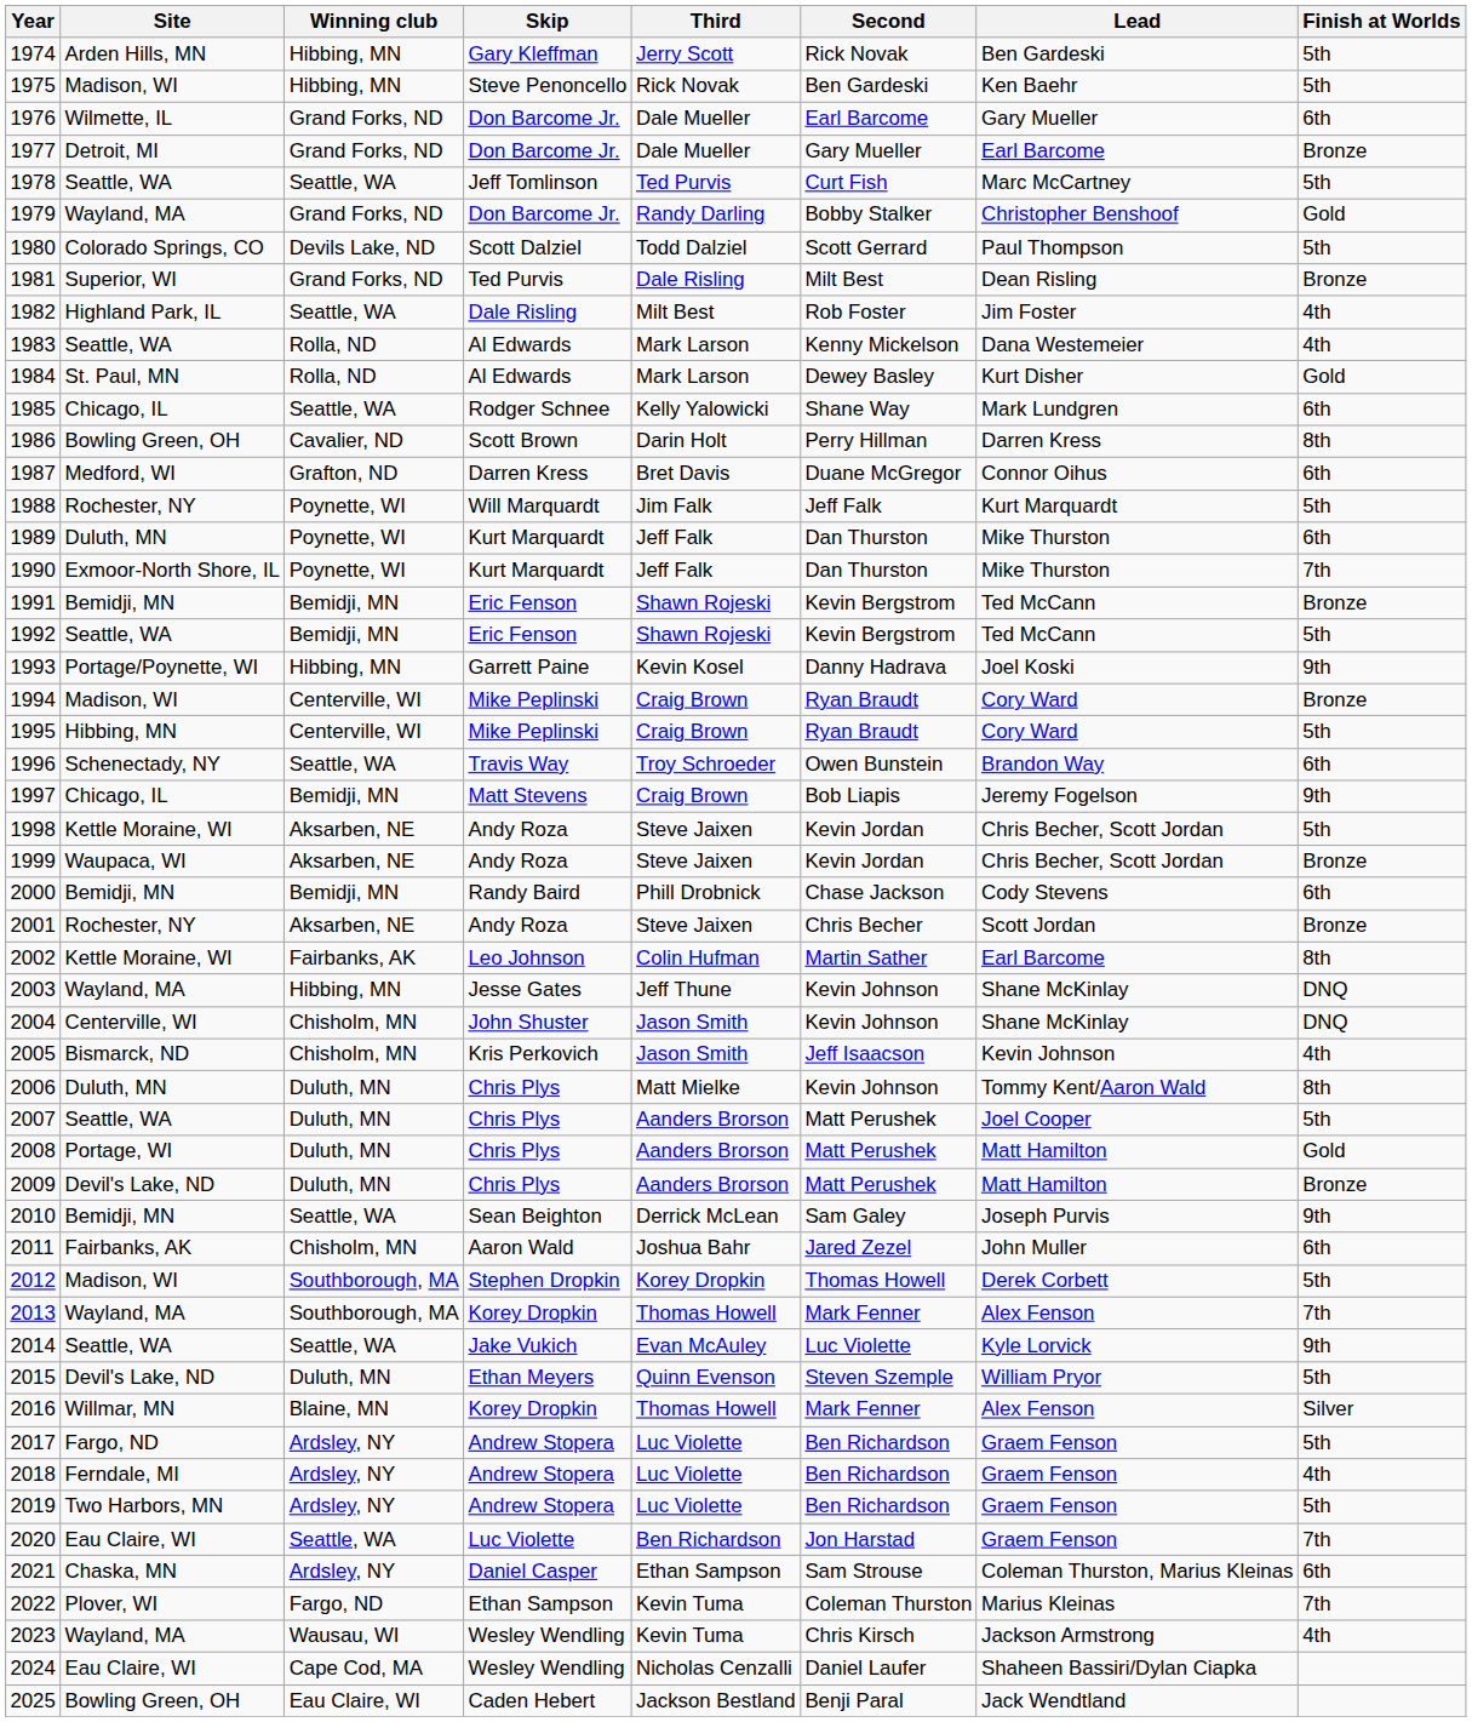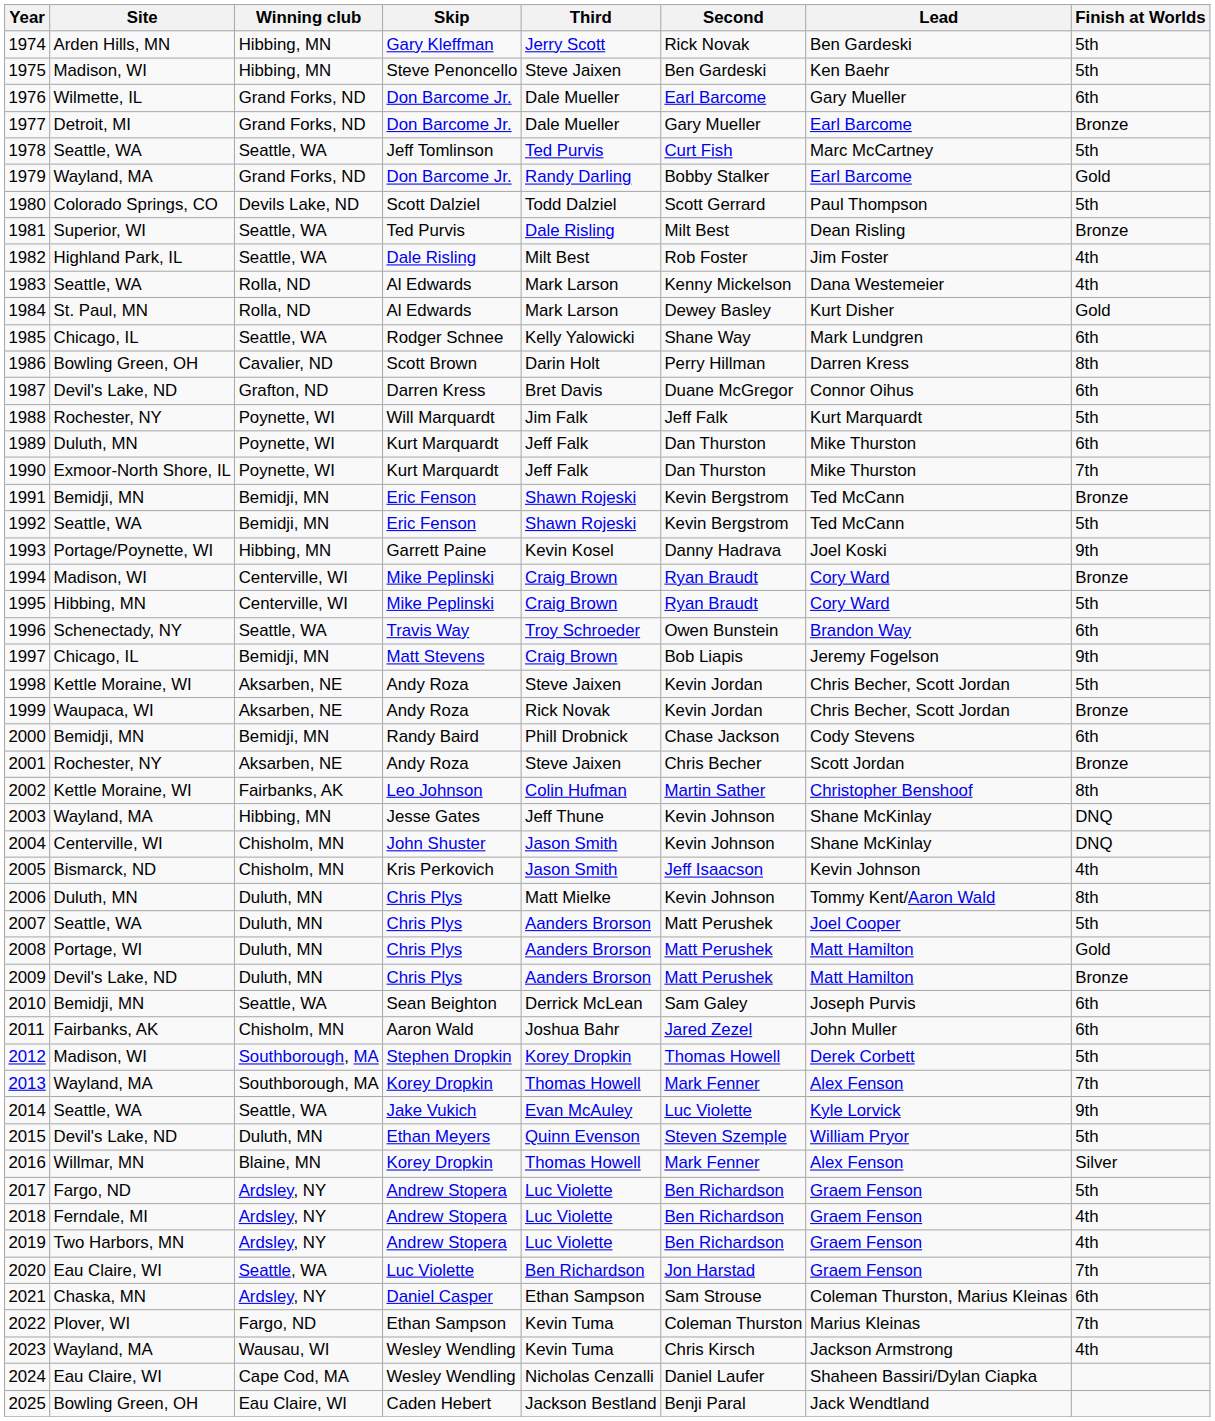1975 | Third: Rick Novak -> Steve Jaixen
1979 | Lead: Christopher Benshoof -> Earl Barcome
1981 | Winning club: Grand Forks, ND -> Seattle, WA
1987 | Site: Medford, WI -> Devil's Lake, ND
1999 | Third: Steve Jaixen -> Rick Novak
2002 | Lead: Earl Barcome -> Christopher Benshoof
2010 | Finish at Worlds: 9th -> 6th
2019 | Finish at Worlds: 5th -> 4th
